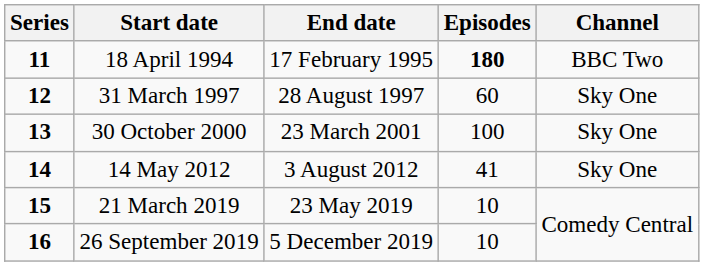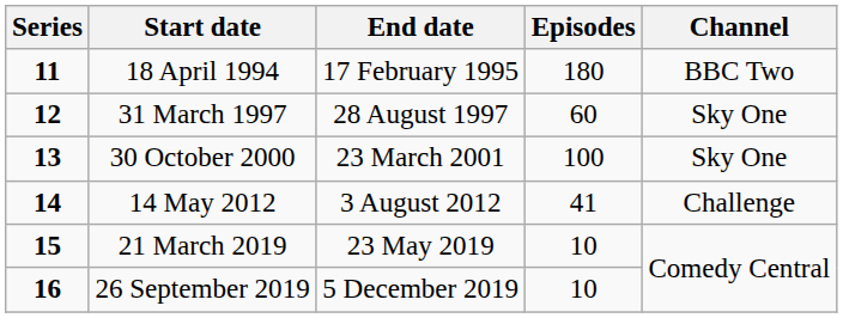18 April 1994 | Episodes: bold -> normal
14 May 2012 | Channel: Sky One -> Challenge
